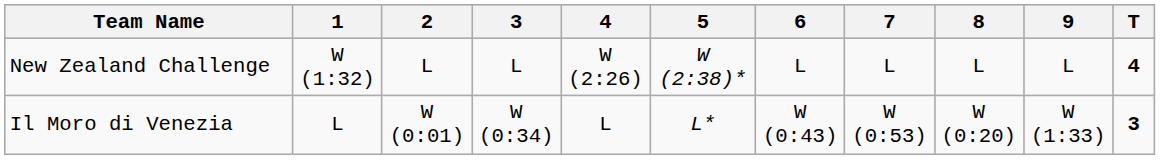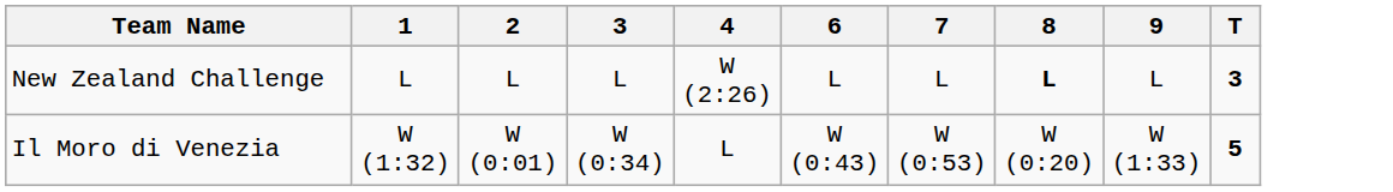- column: 5 | W (2:38)* | L*
New Zealand Challenge | 1: W (1:32) -> L
New Zealand Challenge | 8: normal -> bold
New Zealand Challenge | T: 4 -> 3
Il Moro di Venezia | 1: L -> W (1:32)
Il Moro di Venezia | T: 3 -> 5
